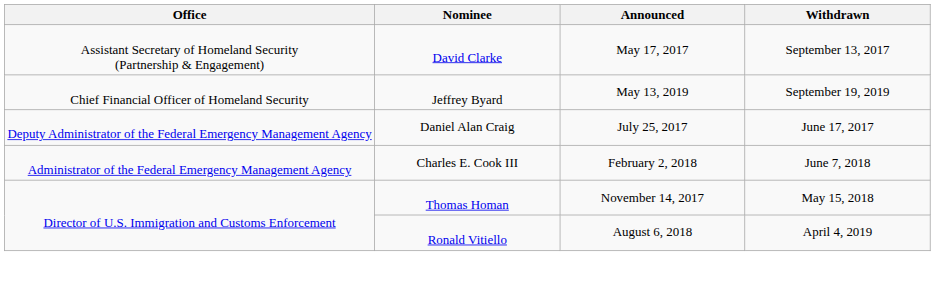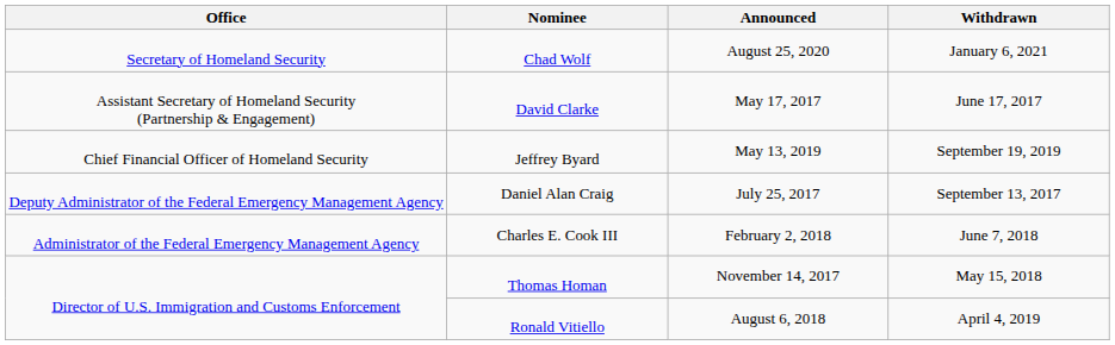+ row: Secretary of Homeland Security | Chad Wolf | August 25, 2020 | January 6, 2021
David Clarke | Withdrawn: September 13, 2017 -> June 17, 2017
Daniel Alan Craig | Withdrawn: June 17, 2017 -> September 13, 2017
